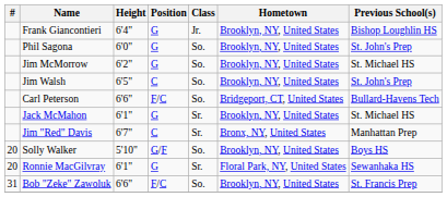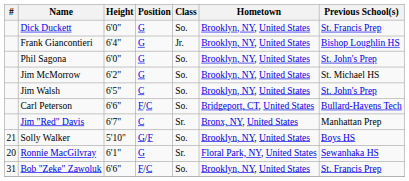+ row: Dick Duckett | 6'0" | G | So. | Brooklyn, NY, United States | St. Francis Prep
- row: Jack McMahon | 6'1" | G | Sr. | Brooklyn, NY, United States | St. Michael HS
Solly Walker | #: 20 -> 21
